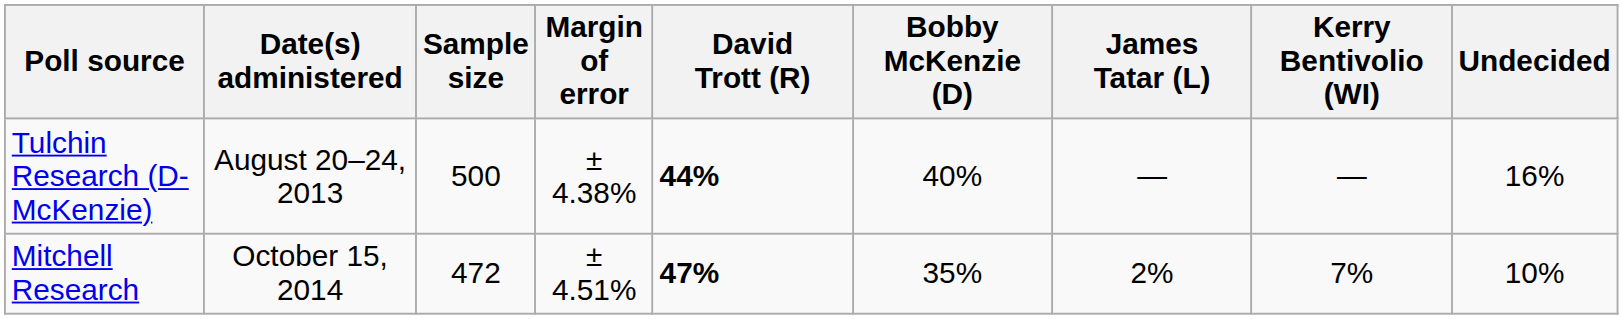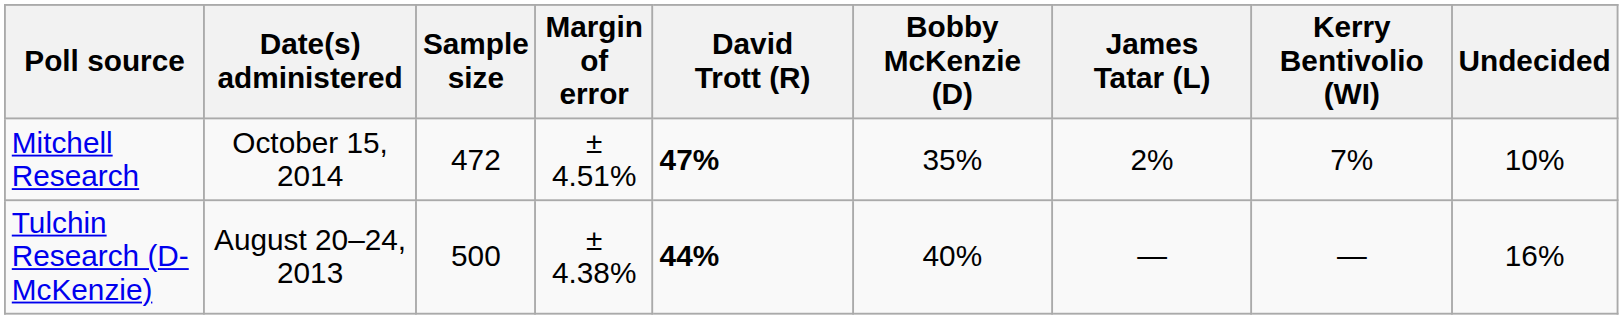rows swapped: Mitchell Research <-> Tulchin Research (D-McKenzie)
